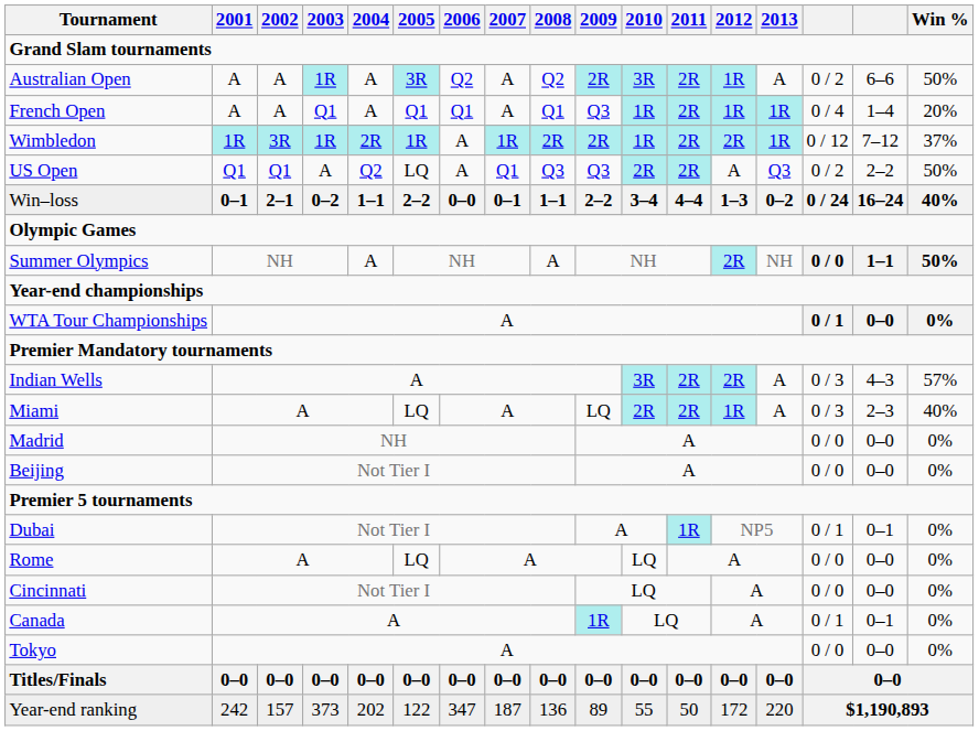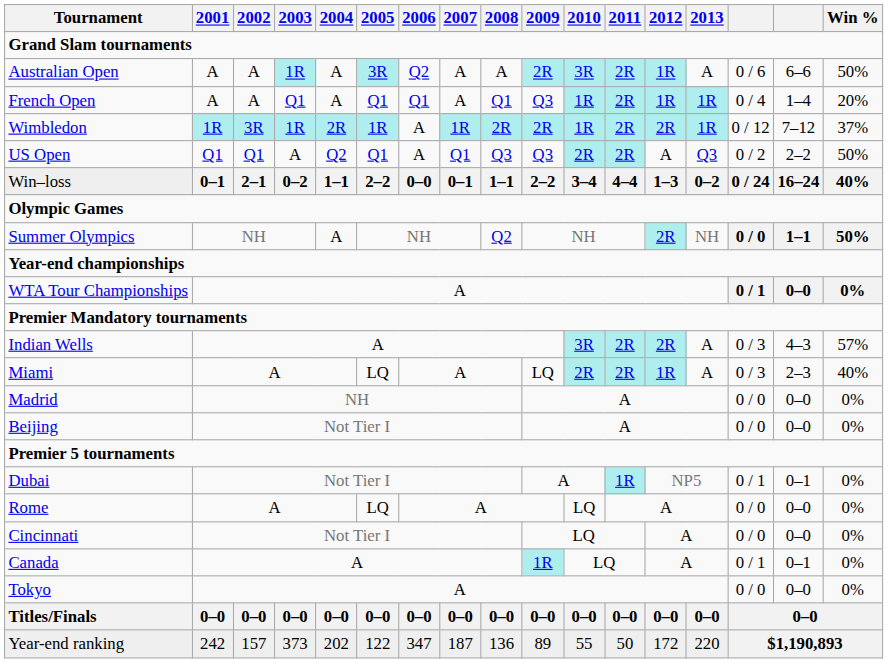Australian Open | 2008: Q2 -> A
Australian Open | column 15: 0 / 2 -> 0 / 6
US Open | 2005: LQ -> Q1
Summer Olympics | 2008: A -> Q2
